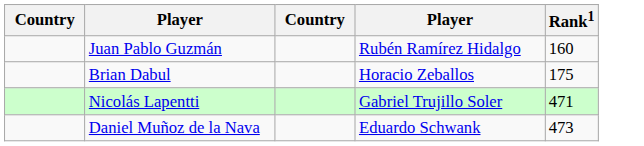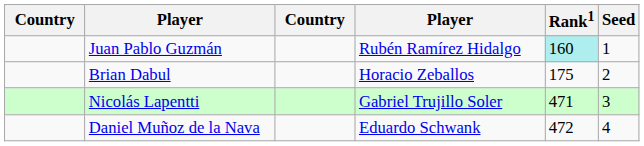+ column: Seed | 1 | 2 | 3 | 4
Juan Pablo Guzmán | Rank1: no background -> paleturquoise background
Daniel Muñoz de la Nava | Rank1: 473 -> 472
